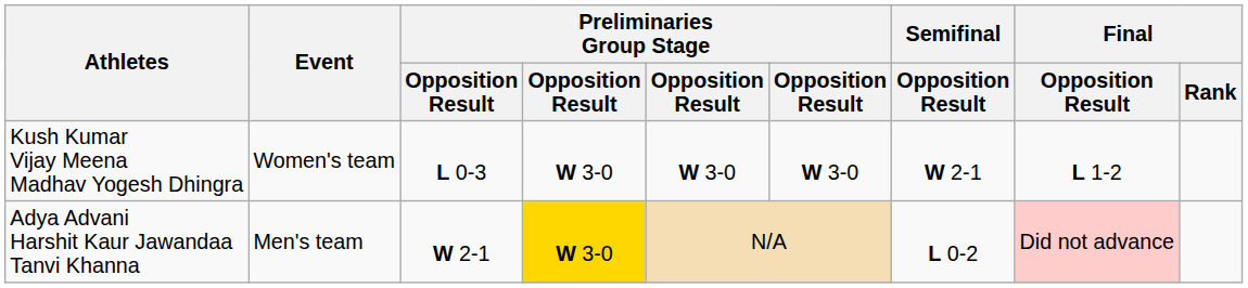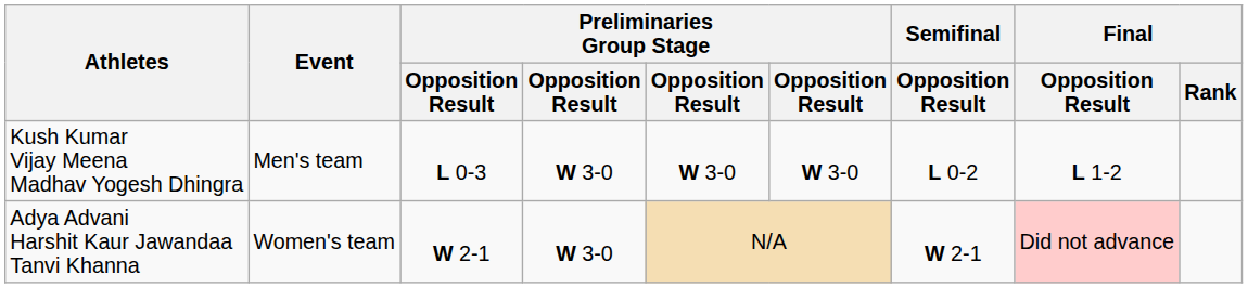Kush Kumar Vijay Meena Madhav Yogesh Dhingra | Event: Women's team -> Men's team
Kush Kumar Vijay Meena Madhav Yogesh Dhingra | Semifinal / Opposition Result: W 2-1 -> L 0-2
Adya Advani Harshit Kaur Jawandaa Tanvi Khanna | Event: Men's team -> Women's team
Adya Advani Harshit Kaur Jawandaa Tanvi Khanna | column 4: gold background -> no background
Adya Advani Harshit Kaur Jawandaa Tanvi Khanna | Semifinal / Opposition Result: L 0-2 -> W 2-1
